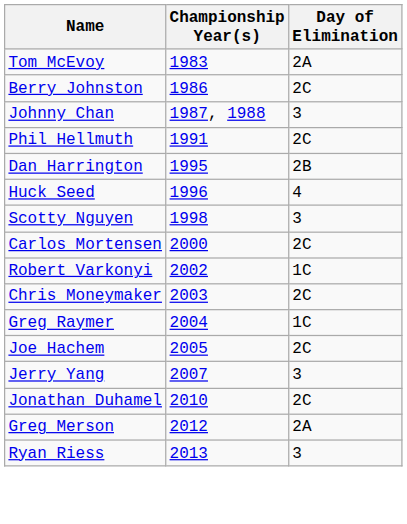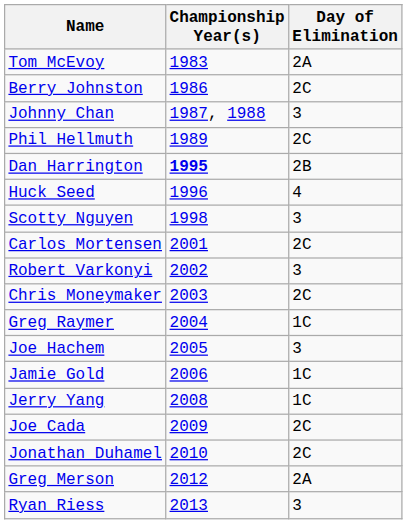Phil Hellmuth | Championship Year(s): 1991 -> 1989
Dan Harrington | Championship Year(s): normal -> bold
Carlos Mortensen | Championship Year(s): 2000 -> 2001
Robert Varkonyi | Day of Elimination: 1C -> 3
Joe Hachem | Day of Elimination: 2C -> 3
+ row: Jamie Gold | 2006 | 1C
Jerry Yang | Championship Year(s): 2007 -> 2008
Jerry Yang | Day of Elimination: 3 -> 1C
+ row: Joe Cada | 2009 | 2C
